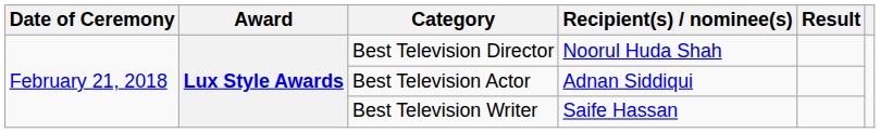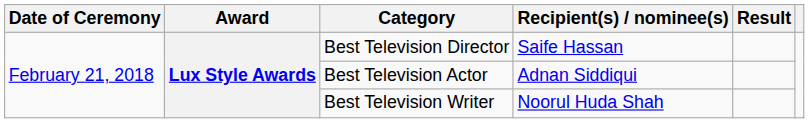Best Television Director | Recipient(s) / nominee(s): Noorul Huda Shah -> Saife Hassan
Best Television Writer | Recipient(s) / nominee(s): Saife Hassan -> Noorul Huda Shah
